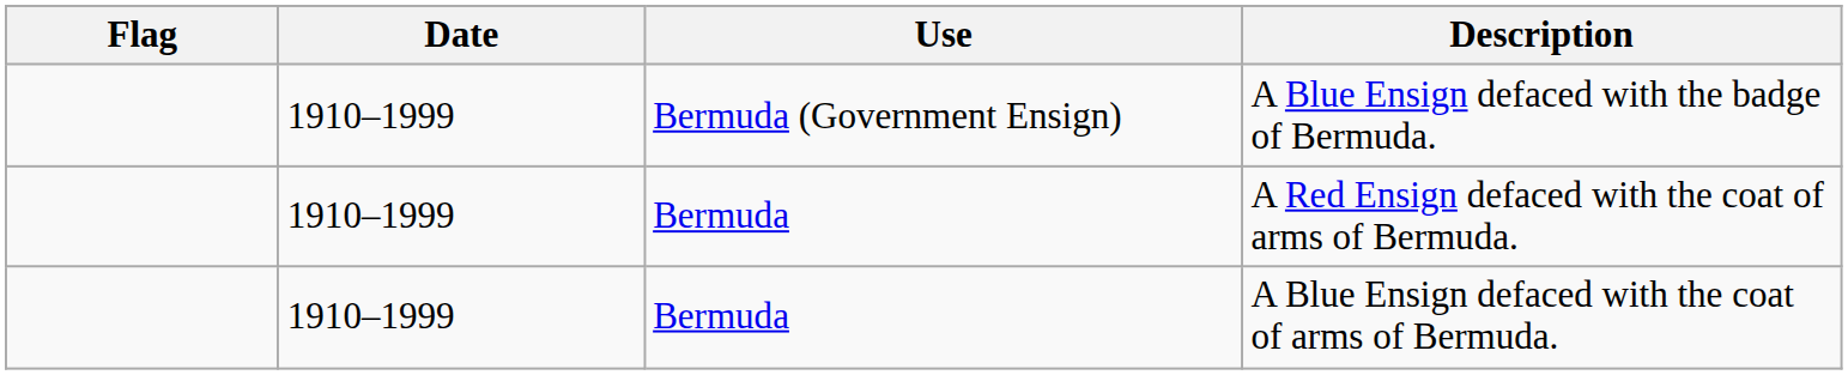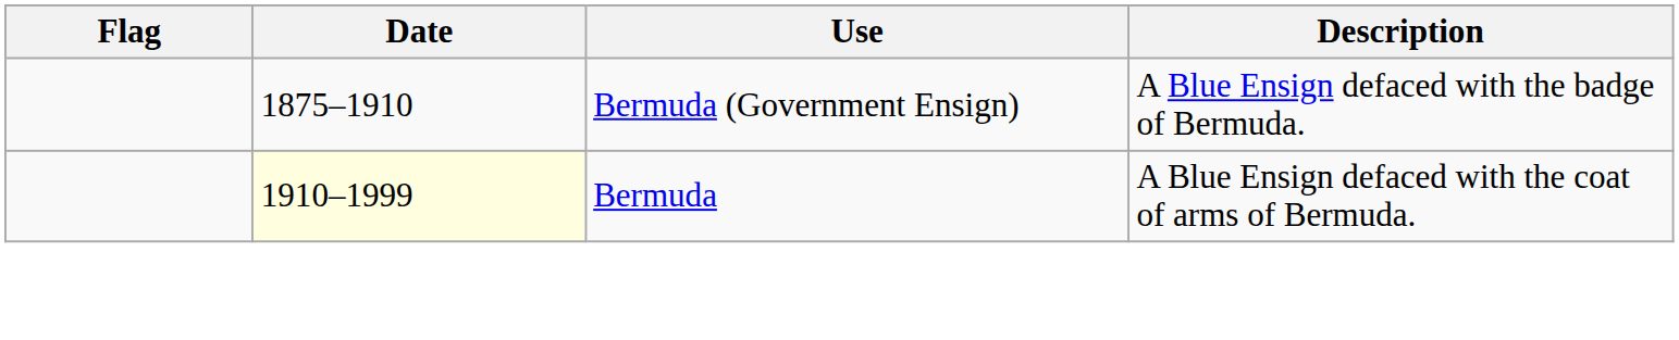A Blue Ensign defaced with the badge of Bermuda. | Date: 1910–1999 -> 1875–1910
- row: 1910–1999 | Bermuda | A Red Ensign defaced with the coat of arms of Bermuda.
A Blue Ensign defaced with the coat of arms of Bermuda. | Date: no background -> lightyellow background
